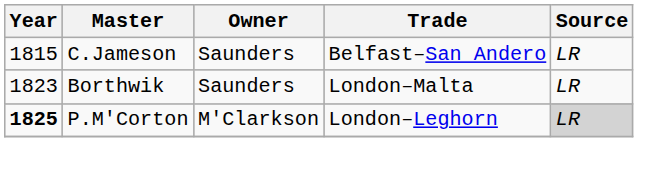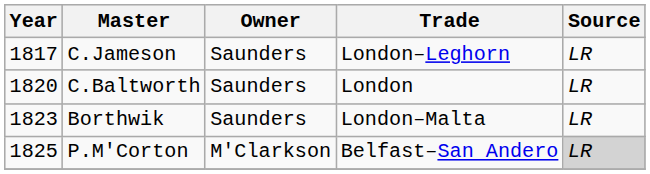C.Jameson | Year: 1815 -> 1817
C.Jameson | Trade: Belfast–San Andero -> London–Leghorn
+ row: 1820 | C.Baltworth | Saunders | London | LR
P.M'Corton | Year: bold -> normal
P.M'Corton | Trade: London–Leghorn -> Belfast–San Andero
